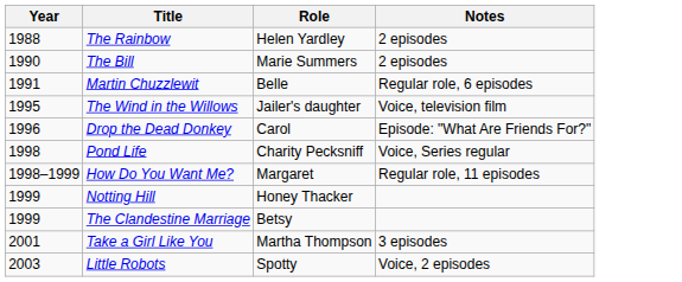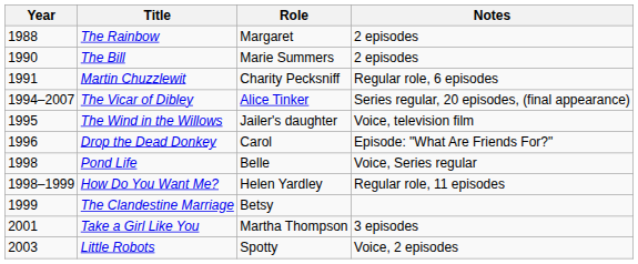The Rainbow | Role: Helen Yardley -> Margaret
Martin Chuzzlewit | Role: Belle -> Charity Pecksniff
+ row: 1994–2007 | The Vicar of Dibley | Alice Tinker | Series regular, 20 episodes, (final appearance)
Pond Life | Role: Charity Pecksniff -> Belle
How Do You Want Me? | Role: Margaret -> Helen Yardley
- row: 1999 | Notting Hill | Honey Thacker
